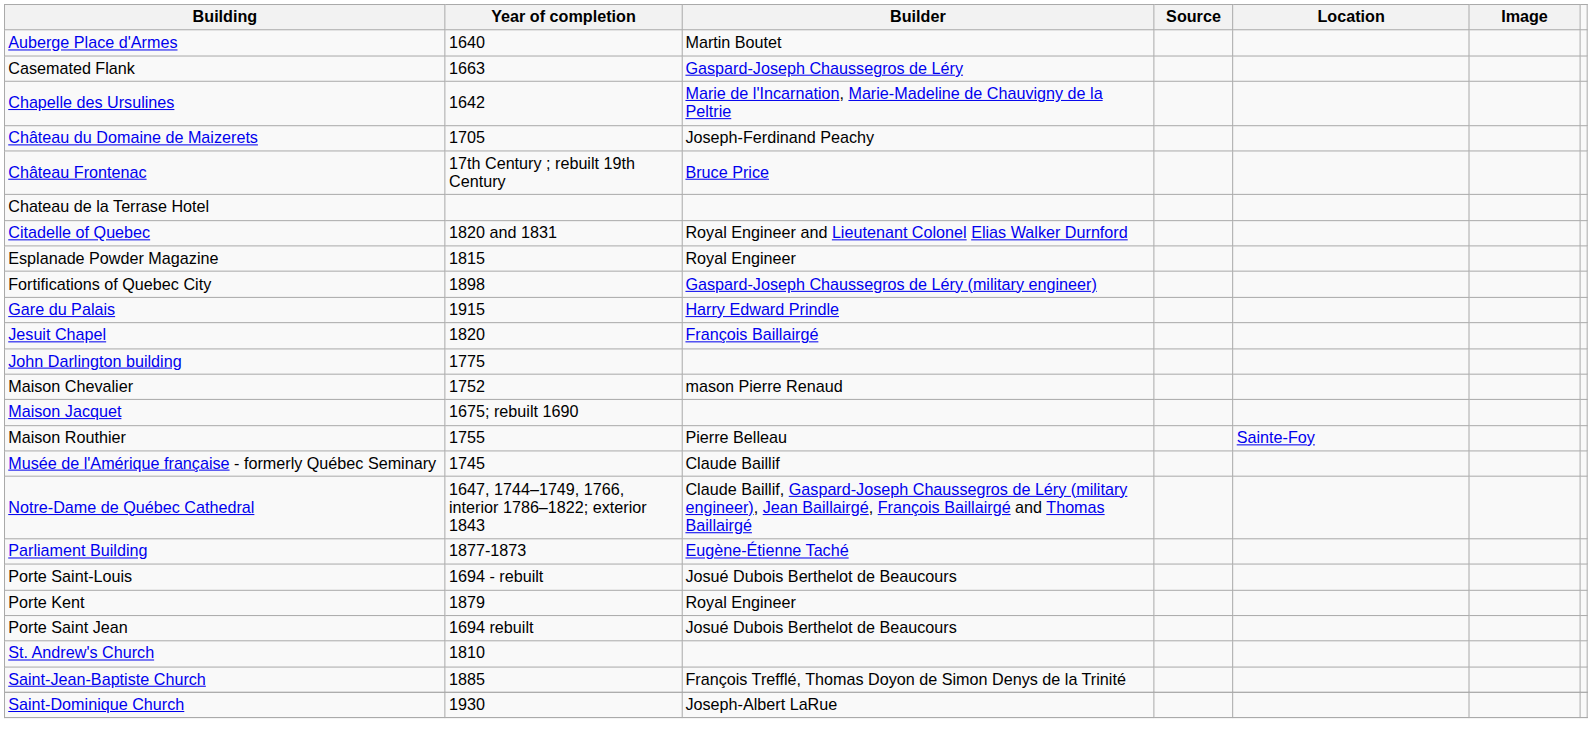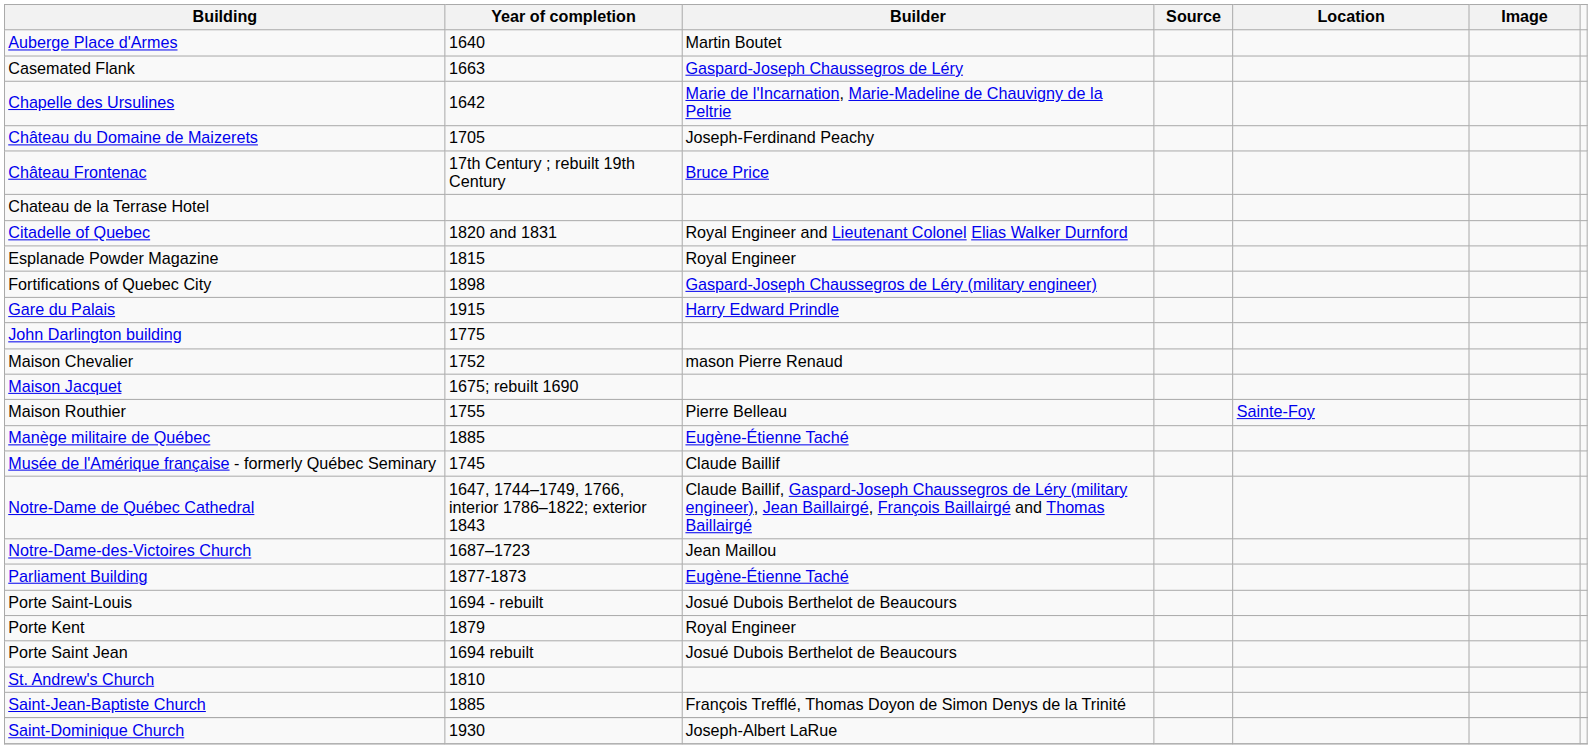- row: Jesuit Chapel | 1820 | François Baillairgé
+ row: Manège militaire de Québec | 1885 | Eugène-Étienne Taché
+ row: Notre-Dame-des-Victoires Church | 1687–1723 | Jean Maillou
